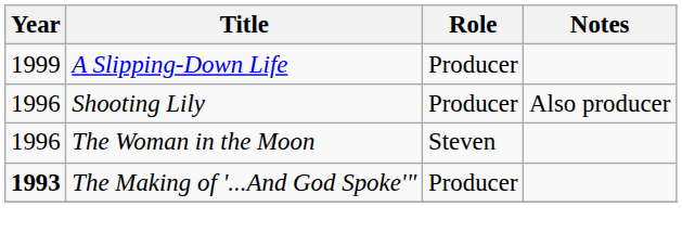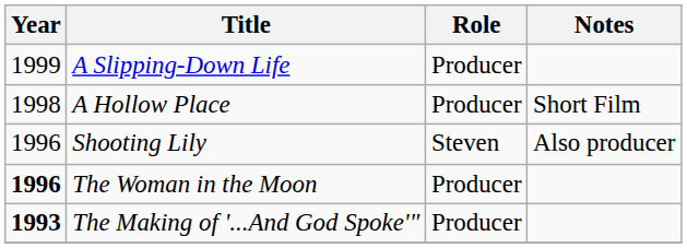+ row: 1998 | A Hollow Place | Producer | Short Film
Shooting Lily | Role: Producer -> Steven
The Woman in the Moon | Year: normal -> bold
The Woman in the Moon | Role: Steven -> Producer
